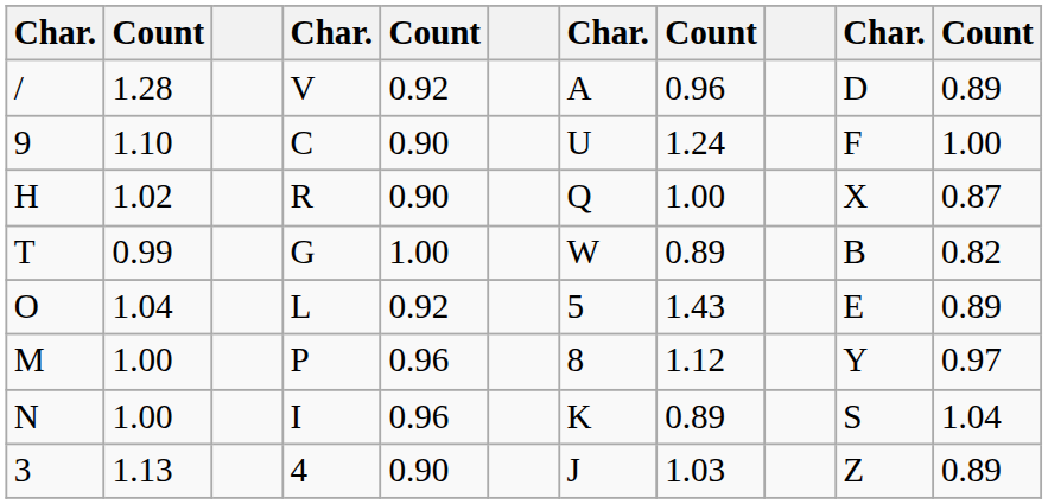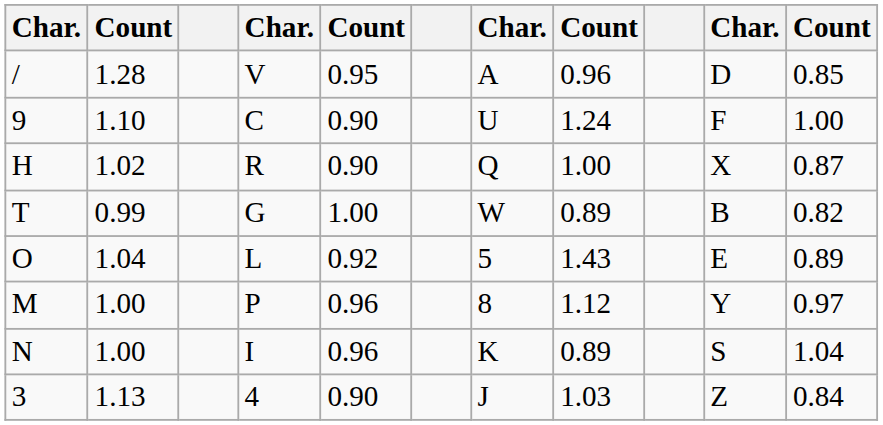/ | column 5: 0.92 -> 0.95
/ | column 11: 0.89 -> 0.85
3 | column 11: 0.89 -> 0.84
